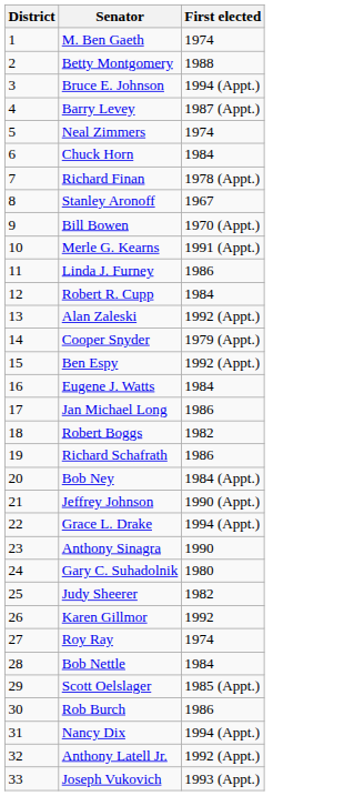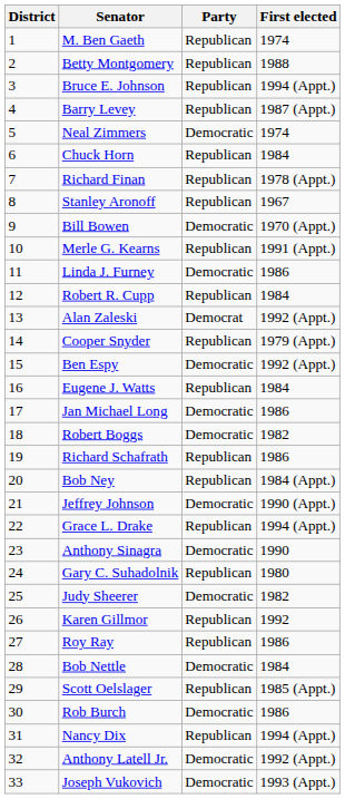+ column: Party | Republican | Republican | Republican | Republican | Democratic | Republican | Republican | Republican | Democratic | Republican | Democratic | Republican | Democrat | Republican | Democratic | Republican | Democratic | Democratic | Republican | Republican | Democratic | Republican | Democratic | Republican | Democratic | Republican | Republican | Democratic | Republican | Democratic | Republican | Democratic | Democratic
Roy Ray | First elected: 1974 -> 1986
